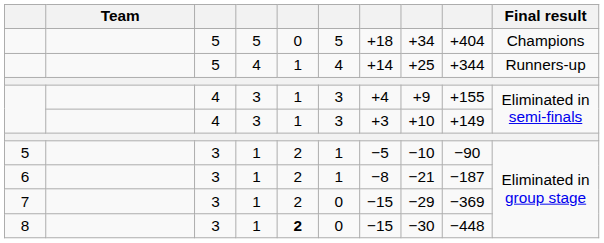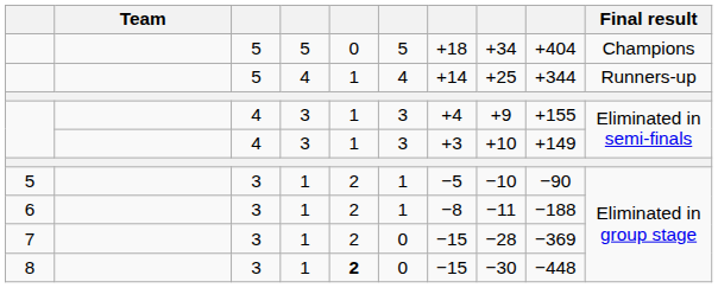6 | column 8: −21 -> −11
6 | column 9: −187 -> −188
7 | column 8: −29 -> −28
